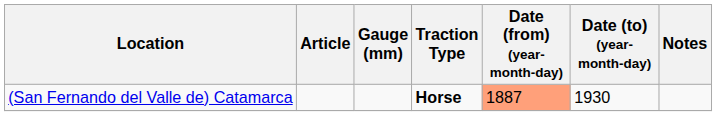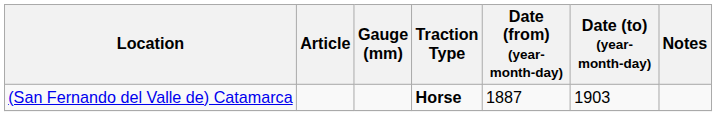(San Fernando del Valle de) Catamarca | Date (from) (year-month-day): lightsalmon background -> no background
(San Fernando del Valle de) Catamarca | Date (to) (year-month-day): 1930 -> 1903
